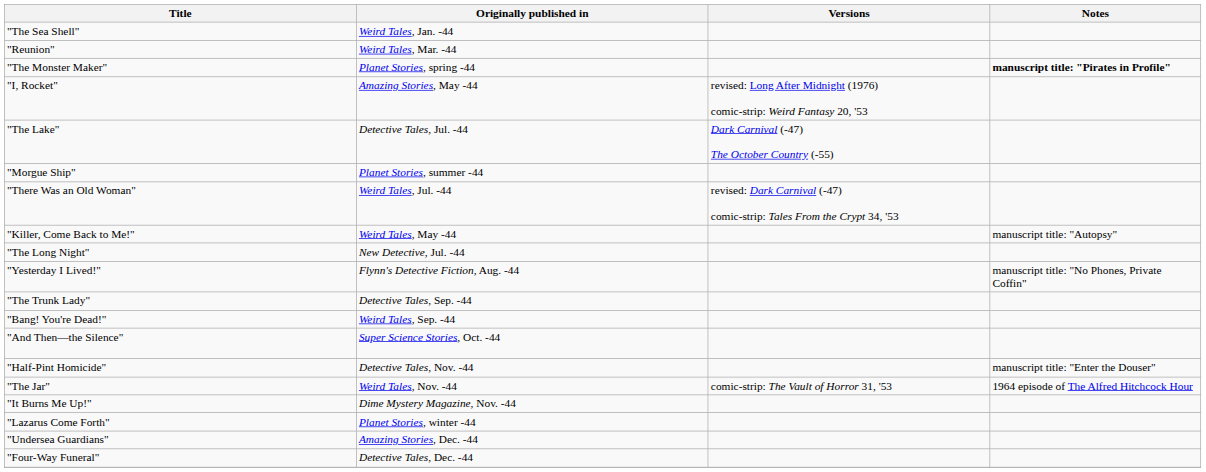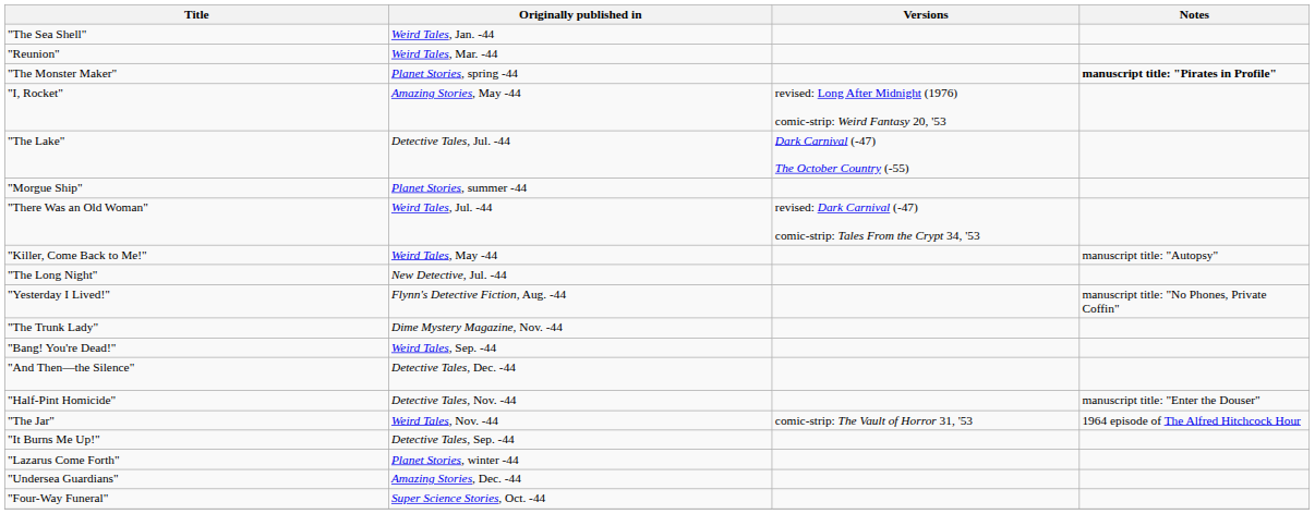"The Trunk Lady" | Originally published in: Detective Tales, Sep. -44 -> Dime Mystery Magazine, Nov. -44
"And Then—the Silence" | Originally published in: Super Science Stories, Oct. -44 -> Detective Tales, Dec. -44
"It Burns Me Up!" | Originally published in: Dime Mystery Magazine, Nov. -44 -> Detective Tales, Sep. -44
"Four-Way Funeral" | Originally published in: Detective Tales, Dec. -44 -> Super Science Stories, Oct. -44
